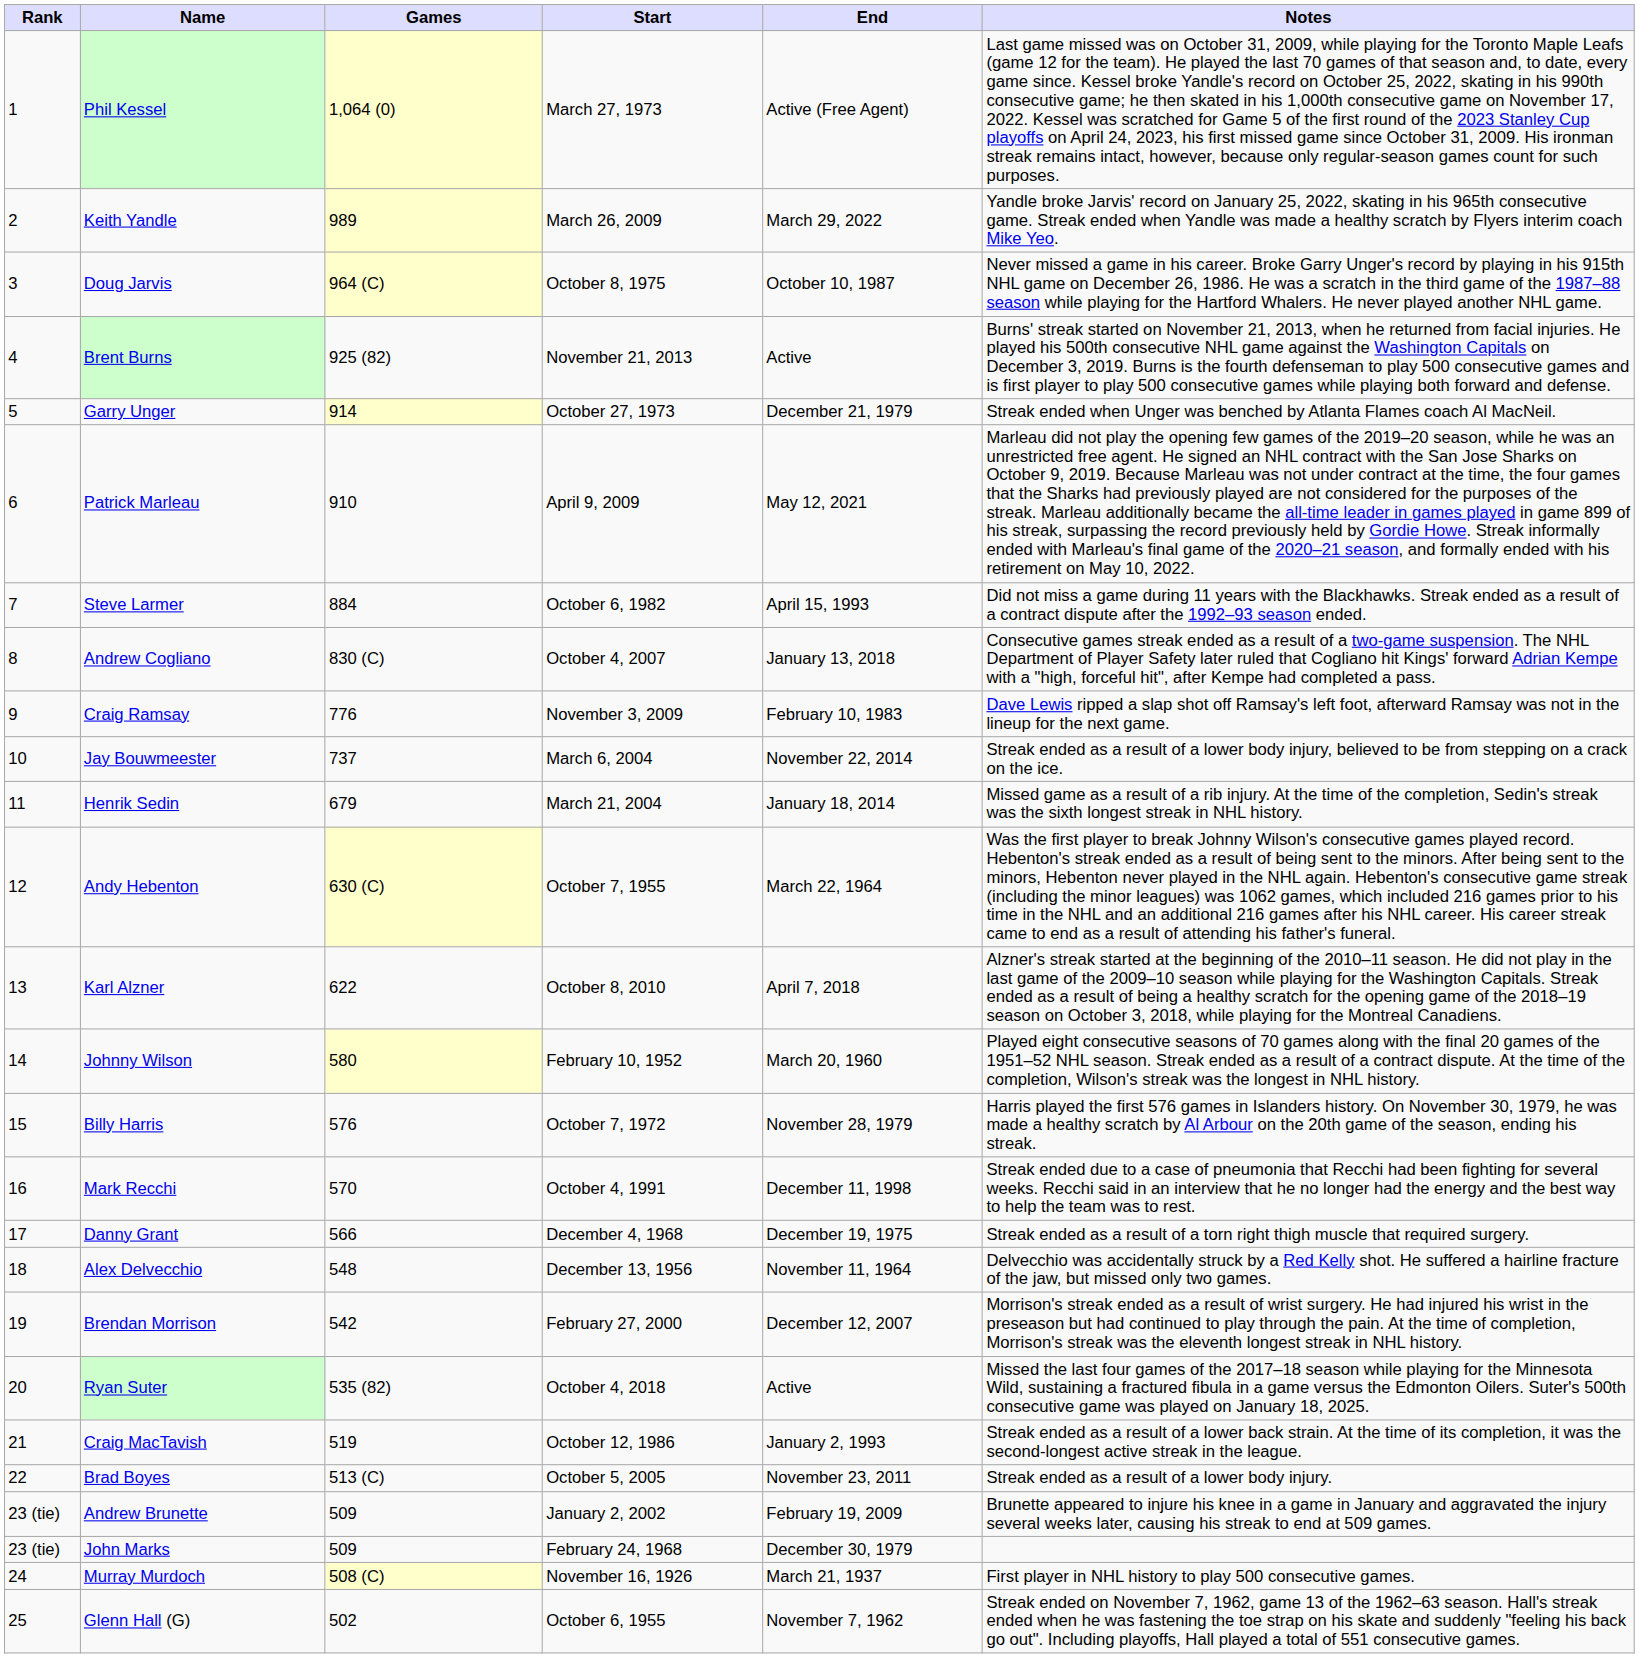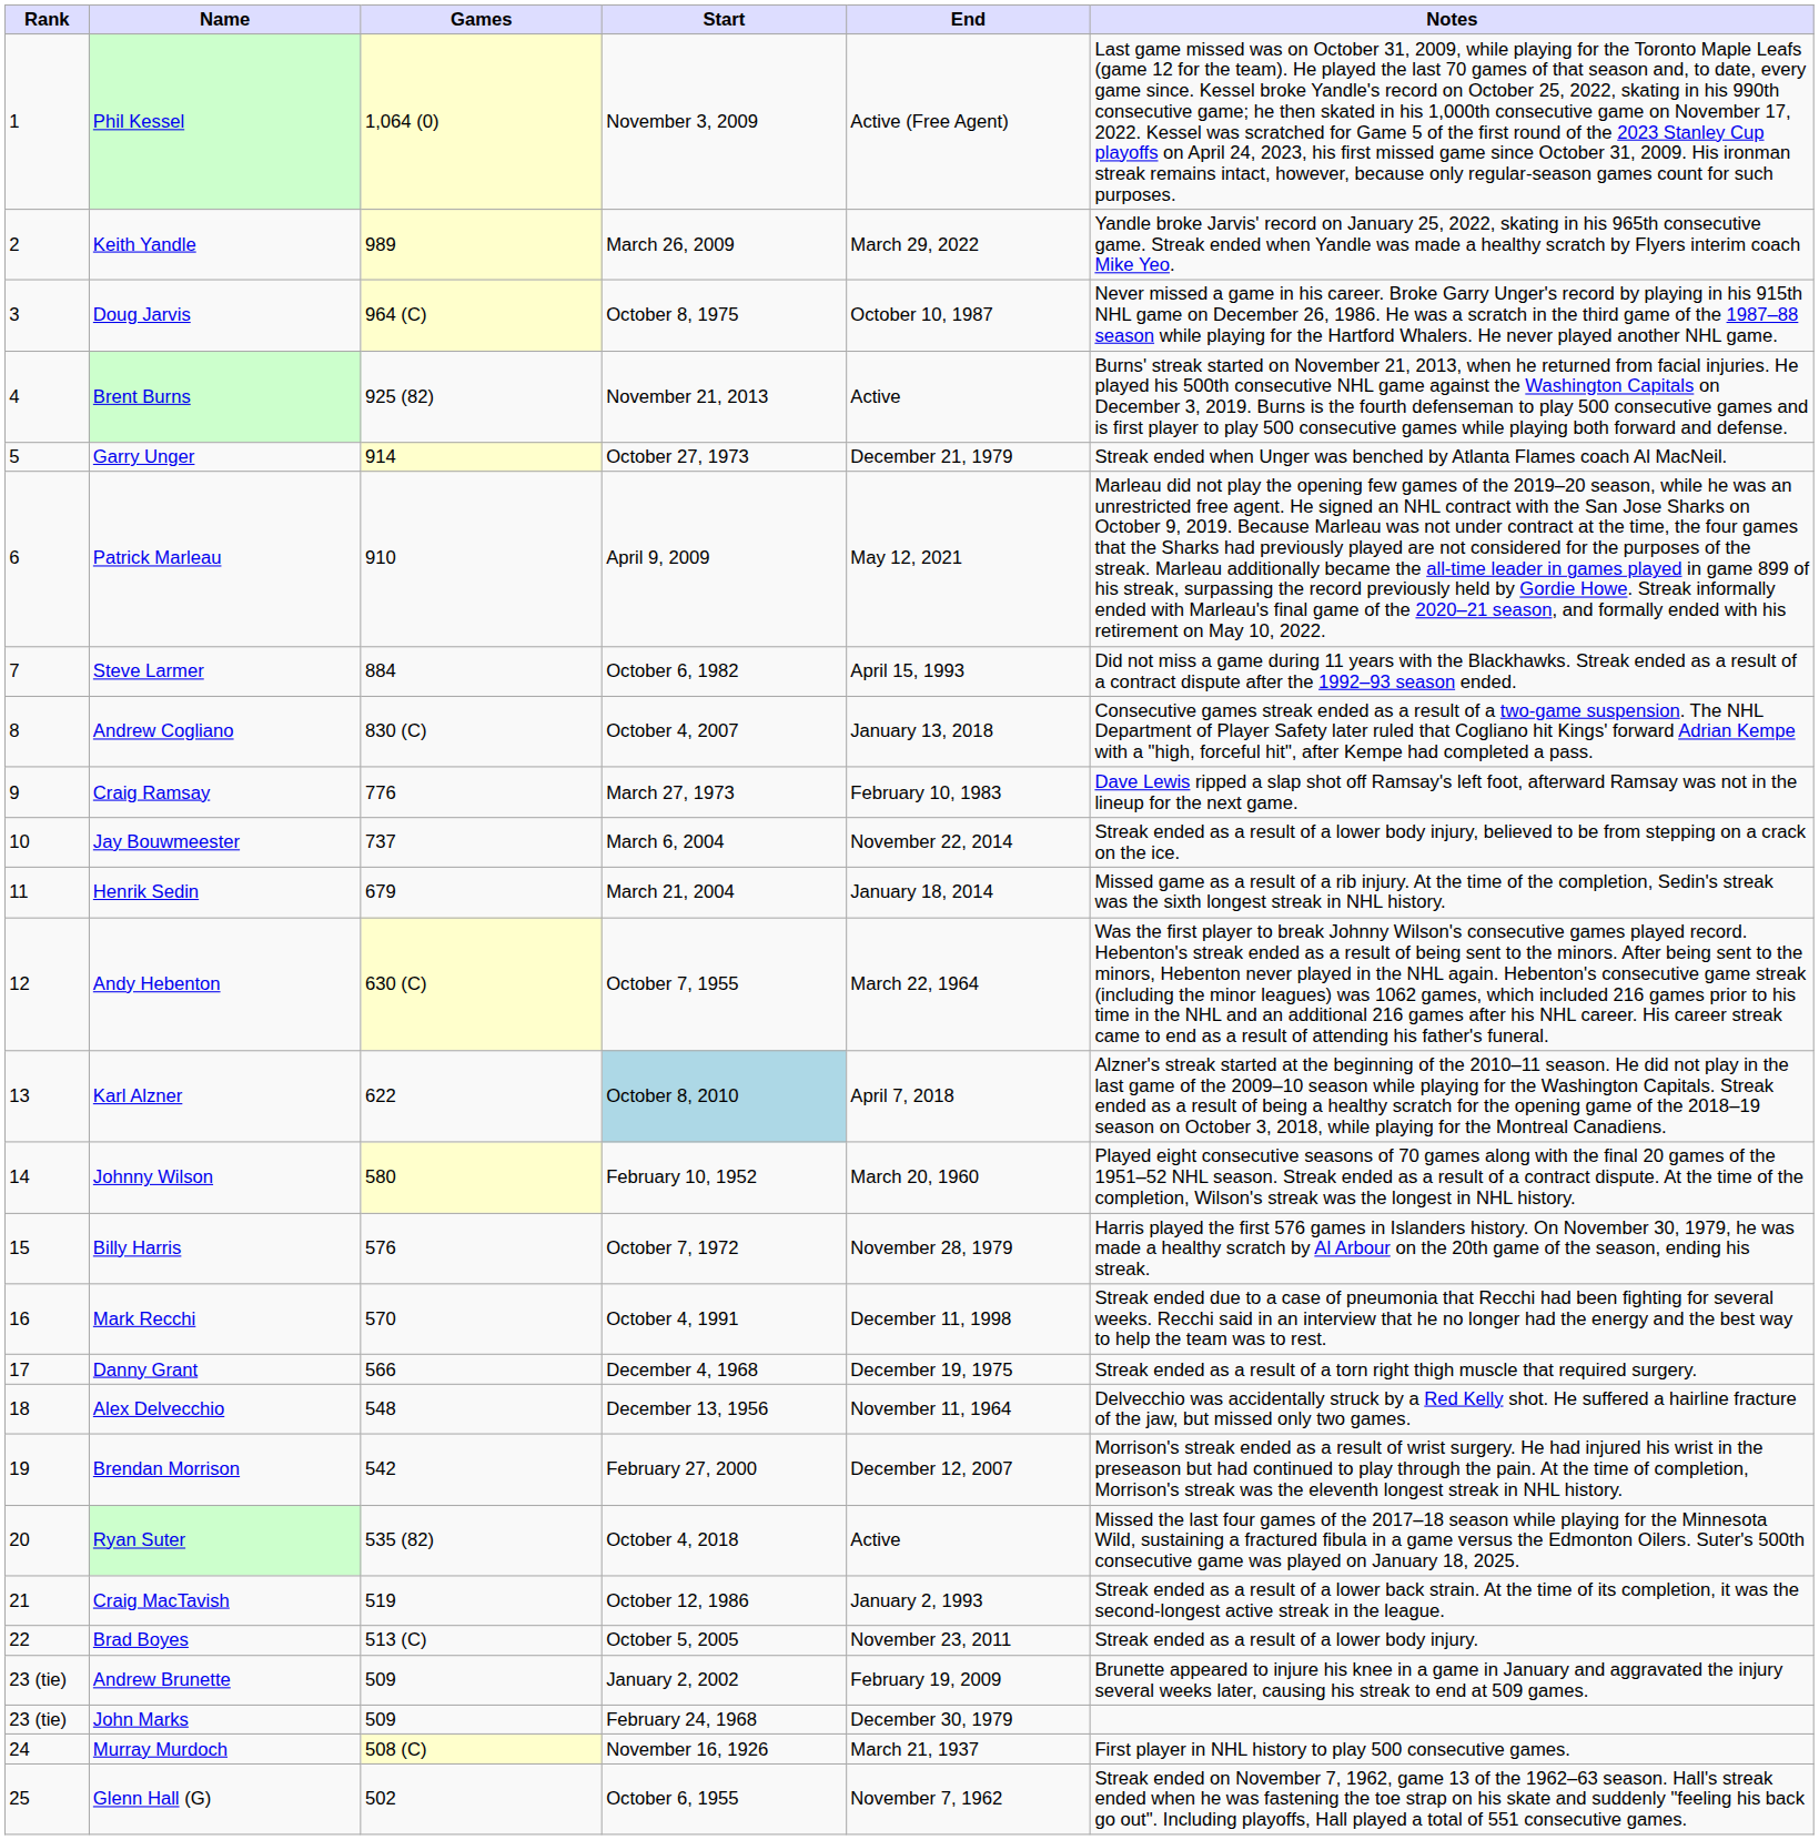Phil Kessel | Start: March 27, 1973 -> November 3, 2009
Craig Ramsay | Start: November 3, 2009 -> March 27, 1973
Karl Alzner | Start: no background -> lightblue background
